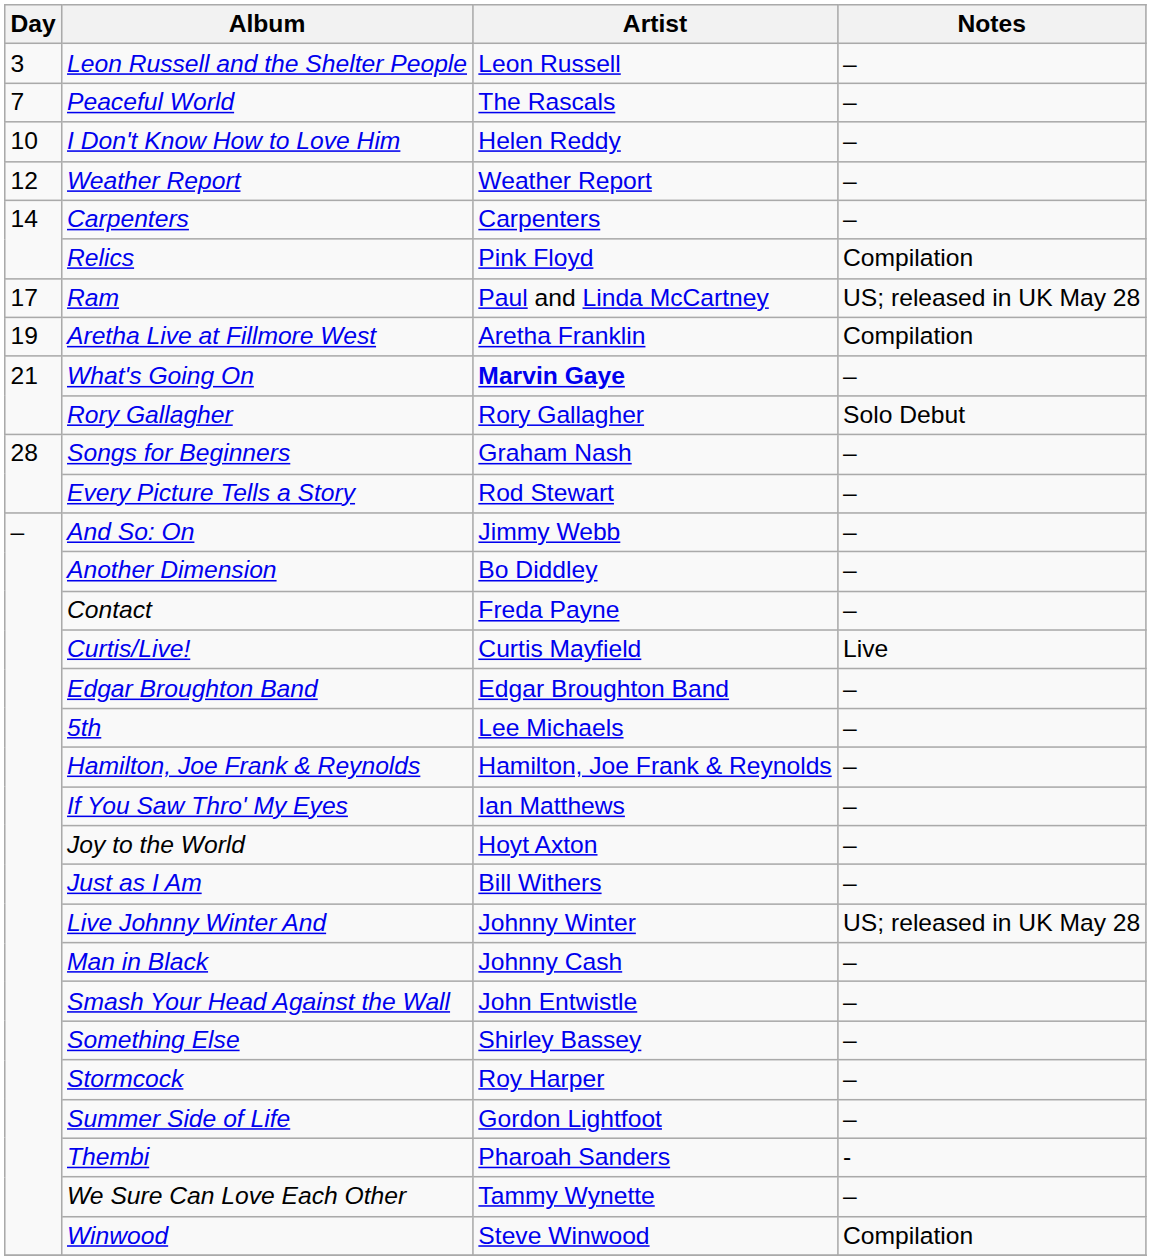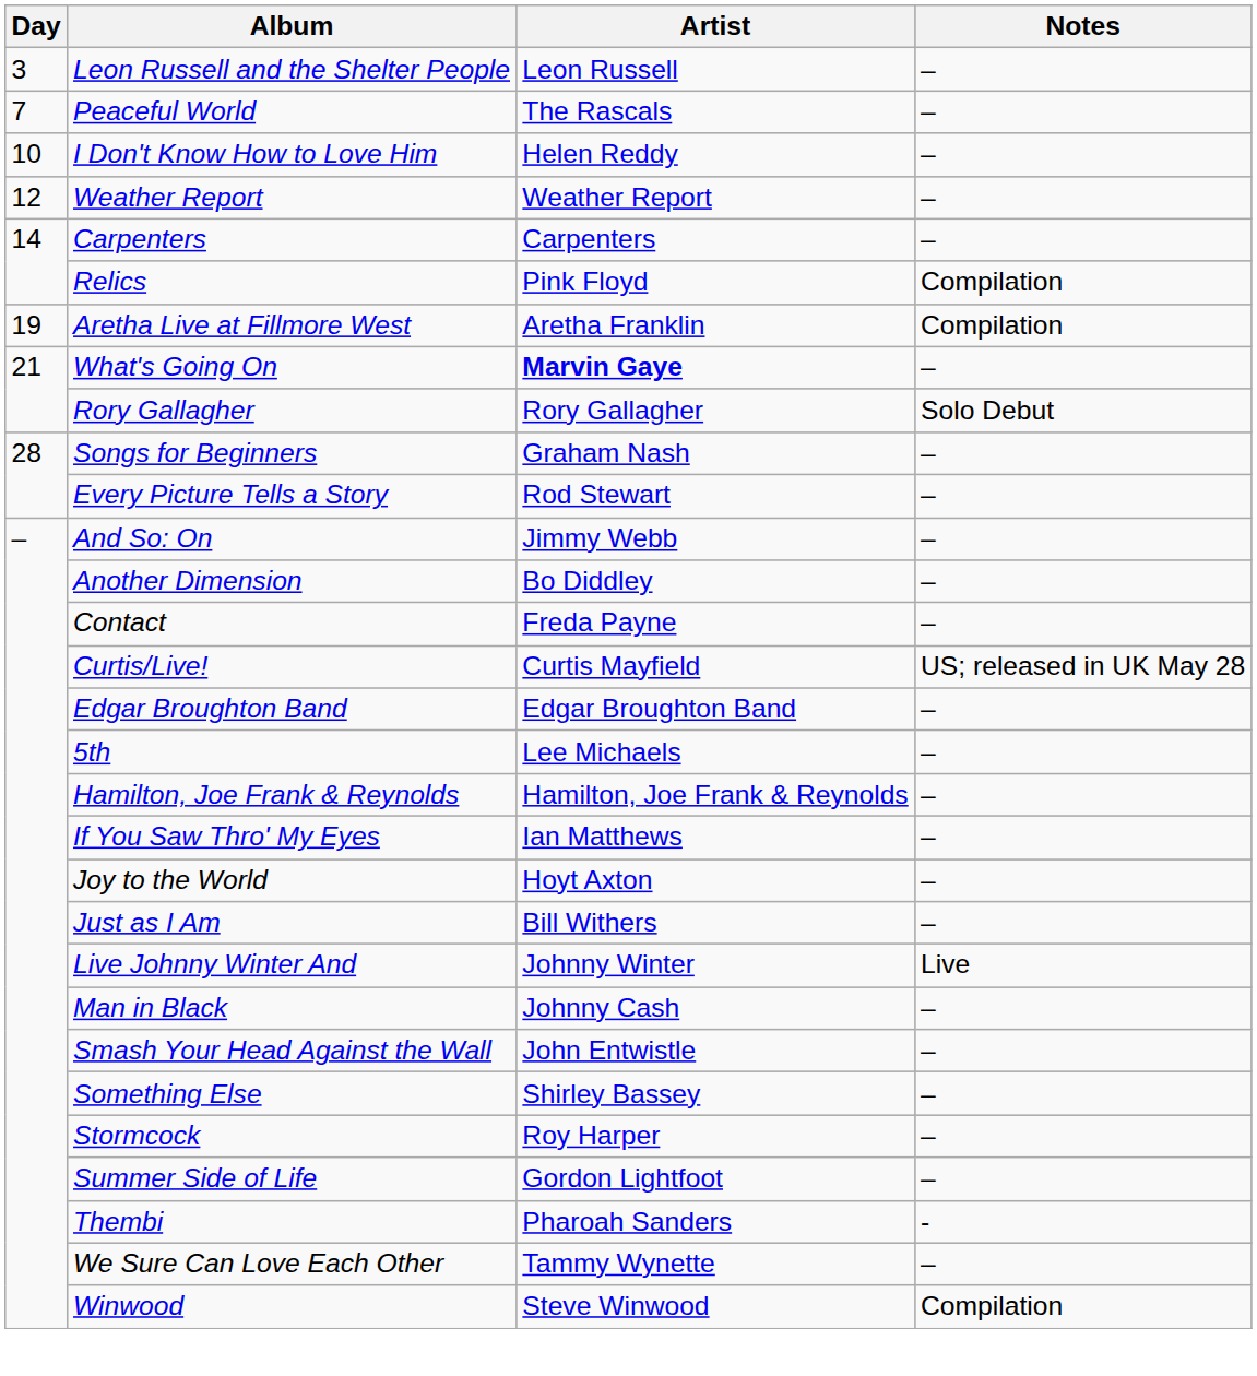- row: 17 | Ram | Paul and Linda McCartney | US; released in UK May 28
Curtis/Live! | Notes: Live -> US; released in UK May 28
Live Johnny Winter And | Notes: US; released in UK May 28 -> Live
